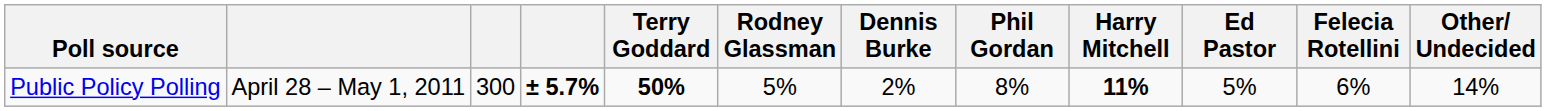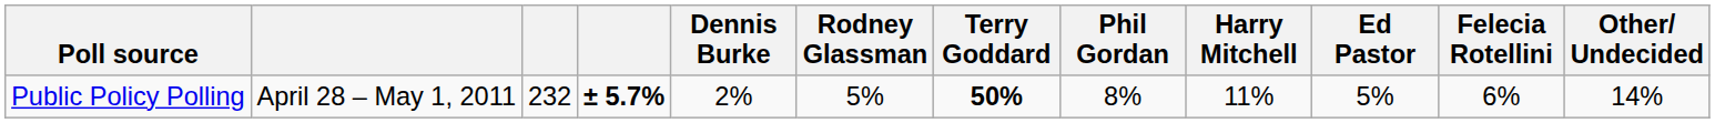columns swapped: Dennis Burke <-> Terry Goddard
Public Policy Polling | column 3: 300 -> 232
Public Policy Polling | Harry Mitchell: bold -> normal
